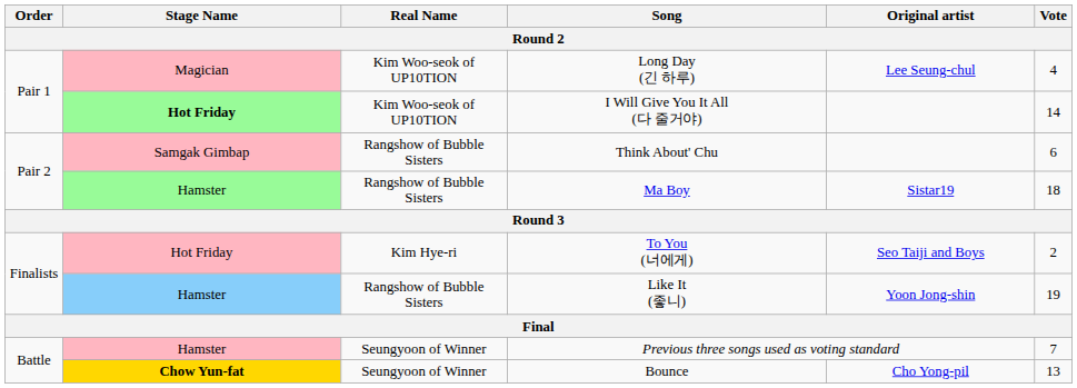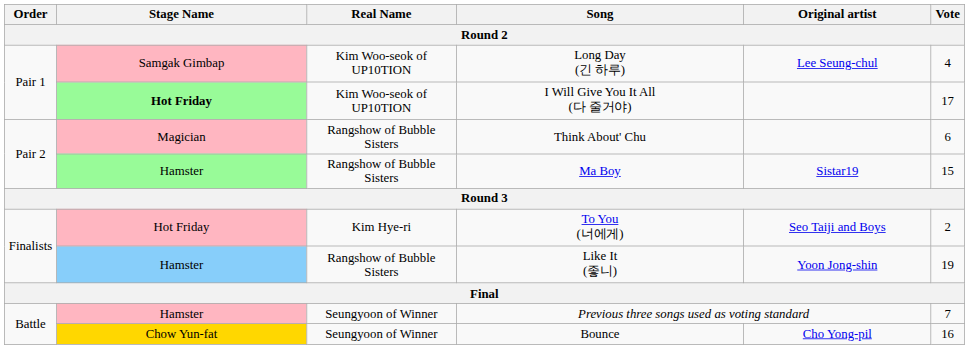Long Day (긴 하루) | Stage Name: Magician -> Samgak Gimbap
I Will Give You It All (다 줄거야) | Vote: 14 -> 17
Think About' Chu | Stage Name: Samgak Gimbap -> Magician
Ma Boy | Vote: 18 -> 15
Bounce | Stage Name: bold -> normal
Bounce | Vote: 13 -> 16
